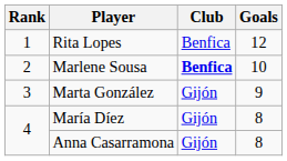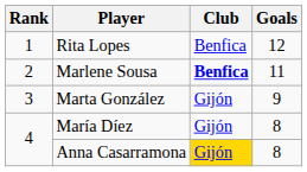Marlene Sousa | Goals: 10 -> 11
Anna Casarramona | Club: no background -> gold background
